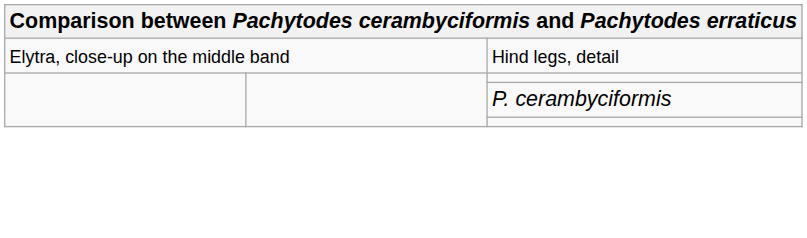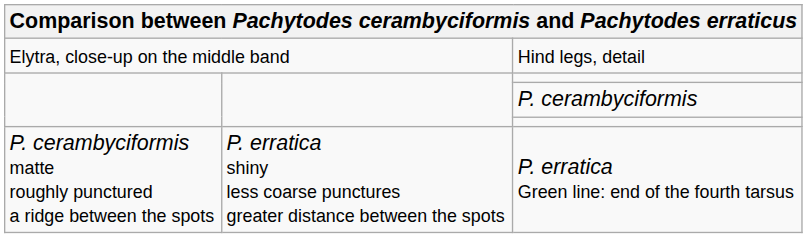+ row: P. cerambyciformis matte roughly punctured a ridge between the spots | P. erratica shiny less coarse punctures greater distance between the spots | P. erratica Green line: end of the fourth tarsus
